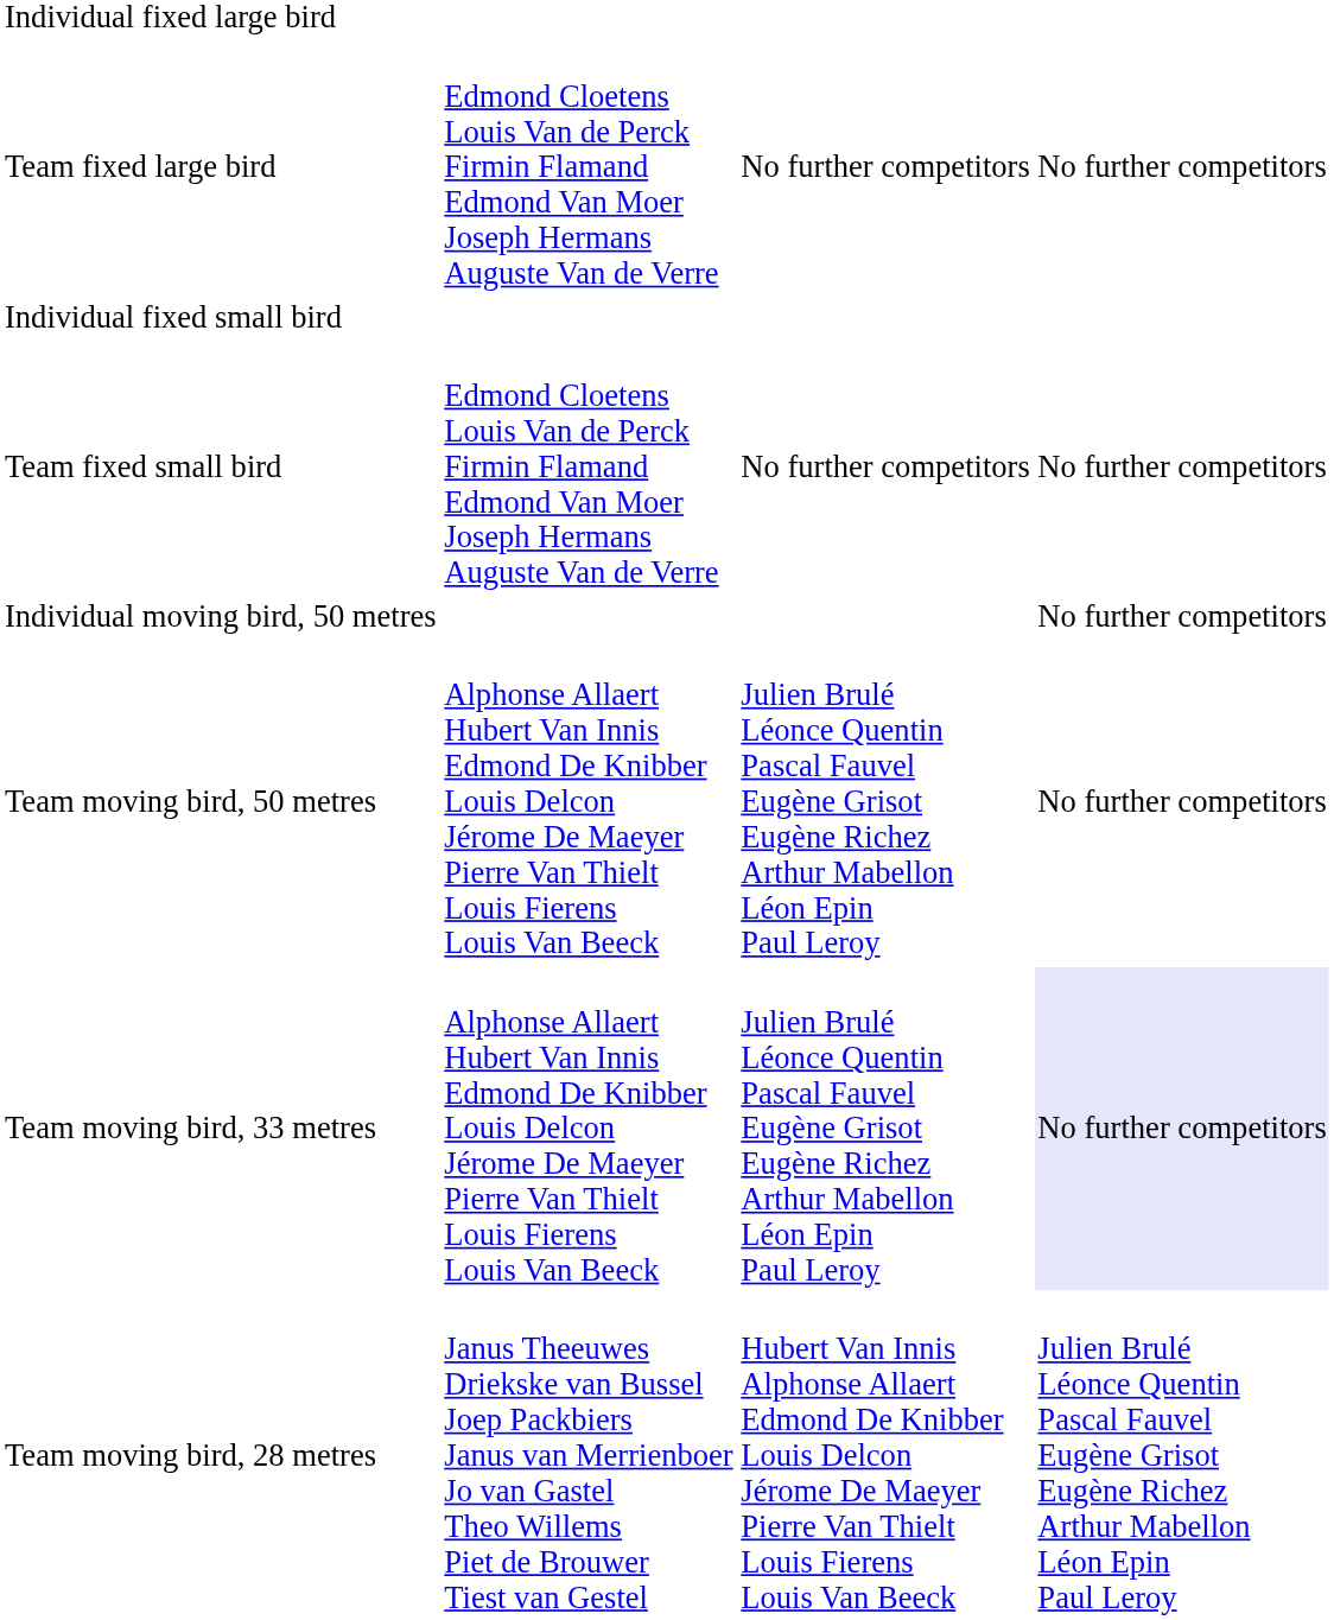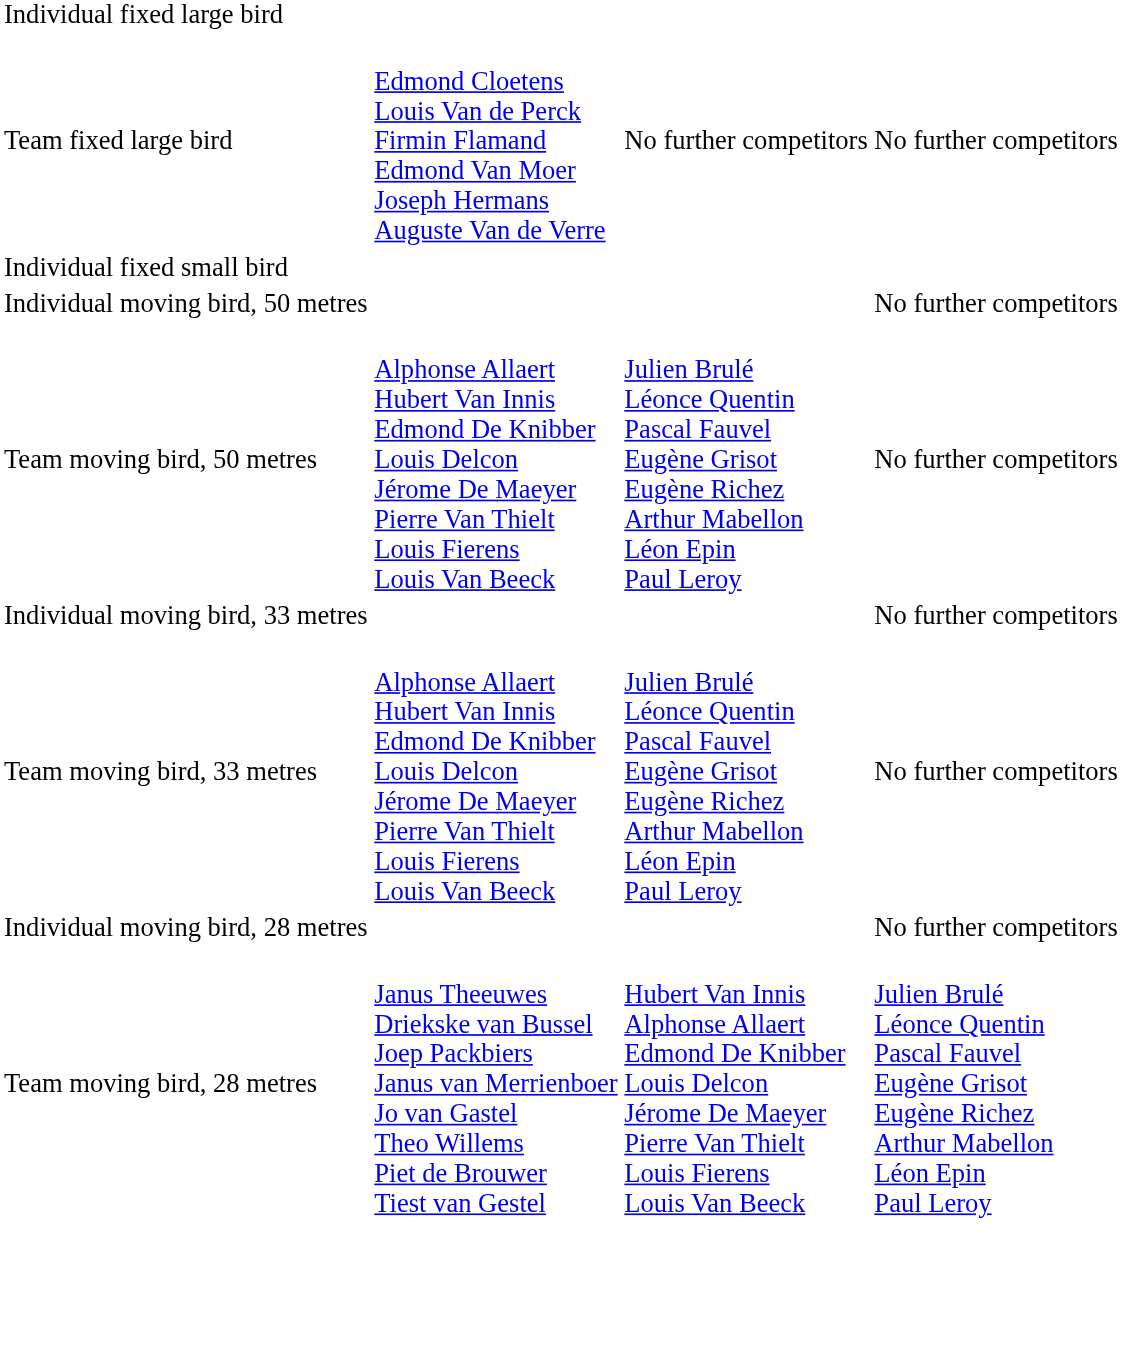- row: Team fixed small bird | Edmond Cloetens Louis Van de Perck Firmin Flamand Edmond Van Moer Joseph Hermans Auguste Van de Verre | No further competitors | No further competitors
+ row: Individual moving bird, 33 metres | No further competitors
Team moving bird, 33 metres | column 4: lavender background -> no background
+ row: Individual moving bird, 28 metres | No further competitors
